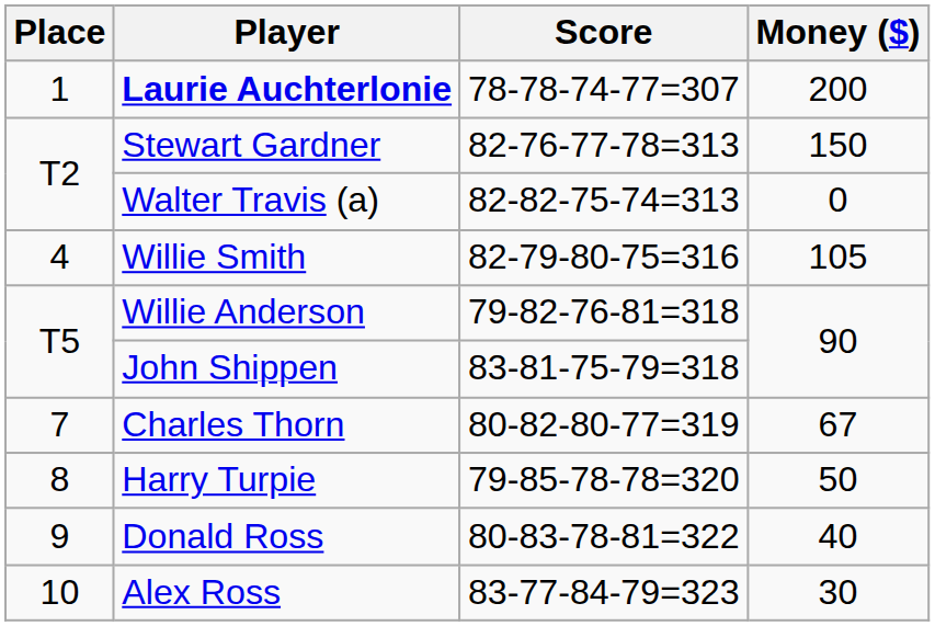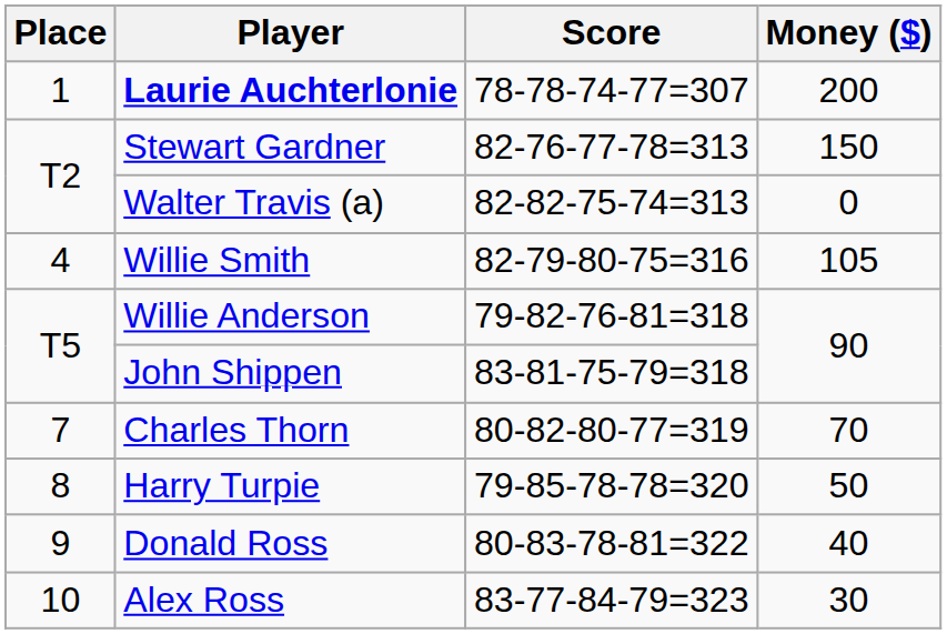Charles Thorn | Money ($): 67 -> 70
